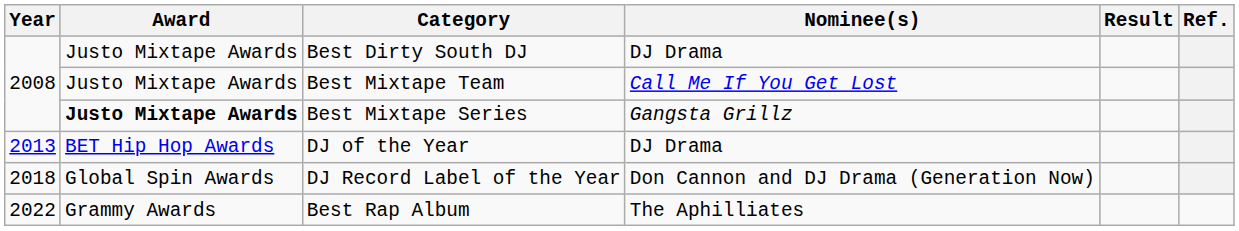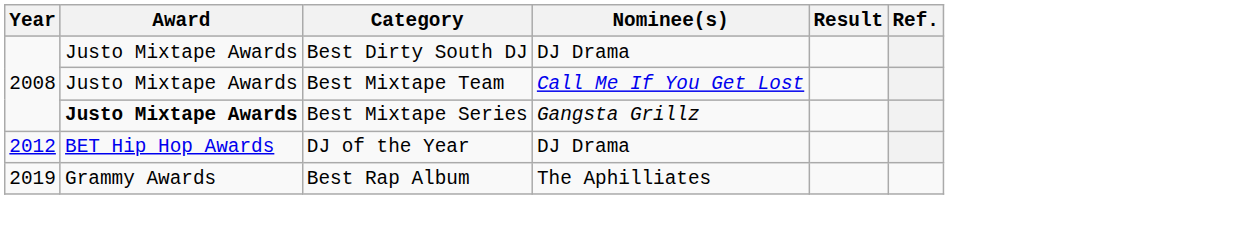DJ of the Year | Year: 2013 -> 2012
- row: 2018 | Global Spin Awards | DJ Record Label of the Year | Don Cannon and DJ Drama (Generation Now)
Best Rap Album | Year: 2022 -> 2019
